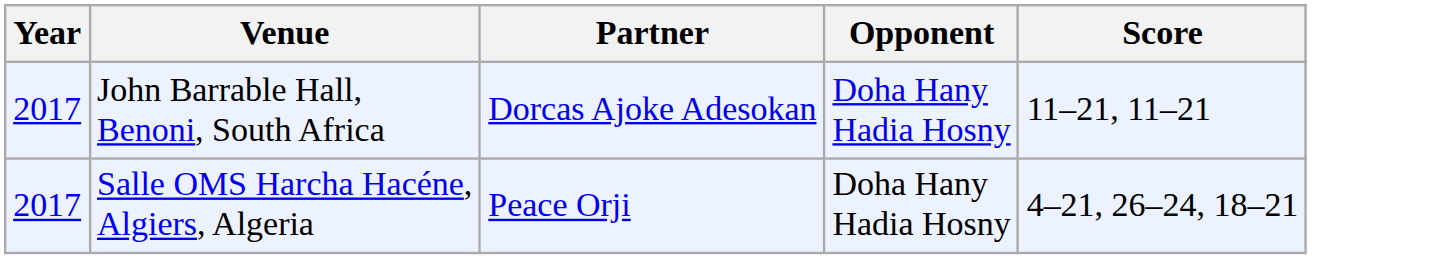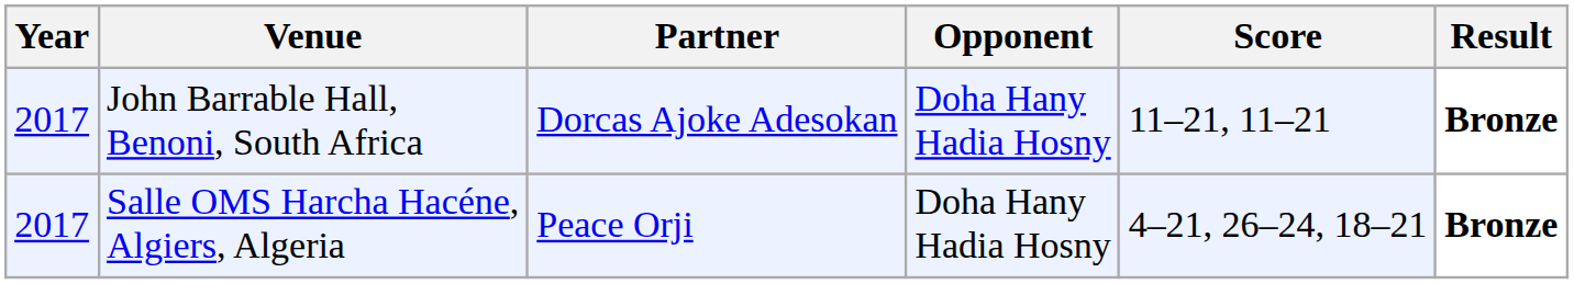+ column: Result | Bronze | Bronze
